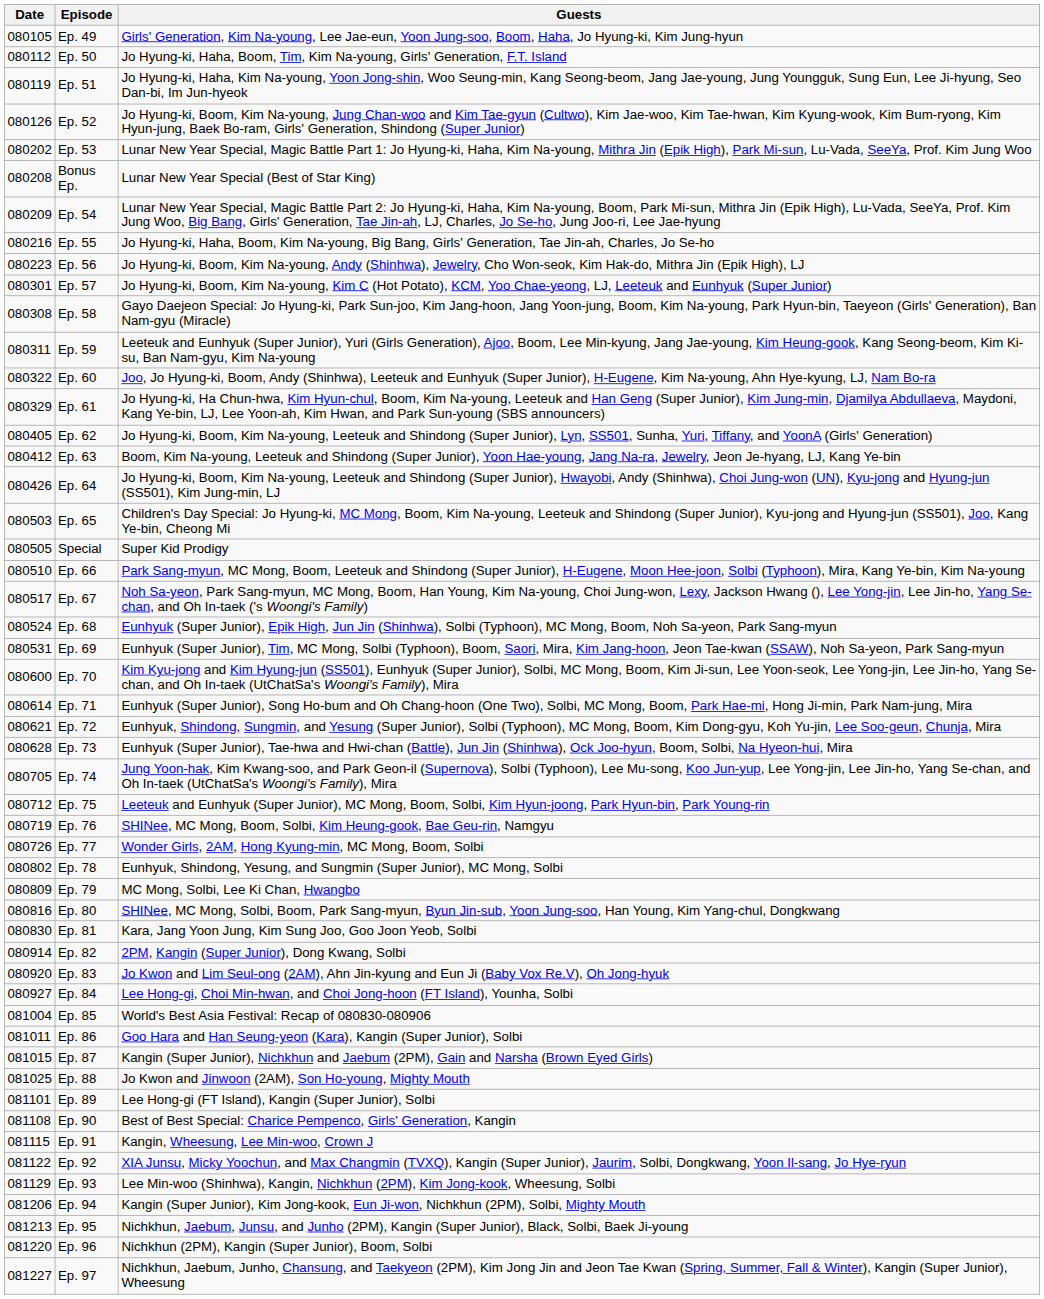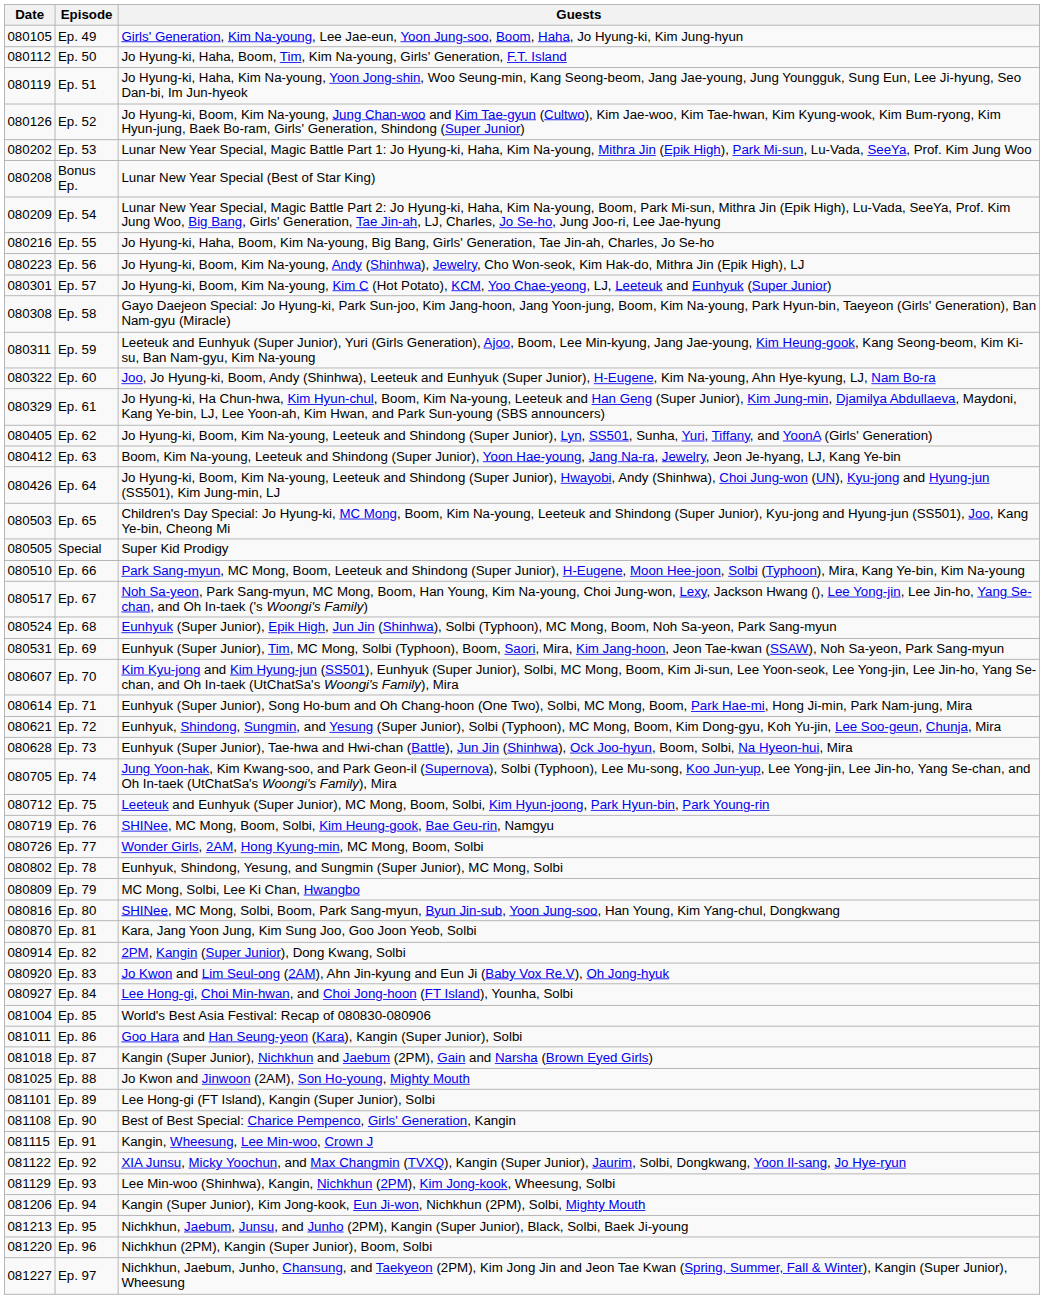Ep. 70 | Date: 080600 -> 080607
Ep. 81 | Date: 080830 -> 080870
Ep. 87 | Date: 081015 -> 081018
